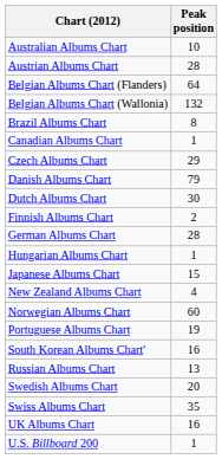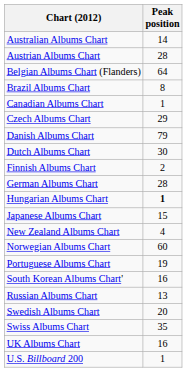Australian Albums Chart | Peak position: 10 -> 14
- row: Belgian Albums Chart (Wallonia) | 132
Hungarian Albums Chart | Peak position: normal -> bold
